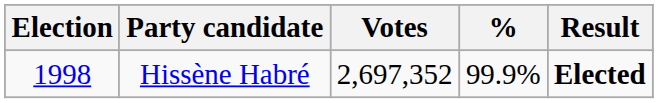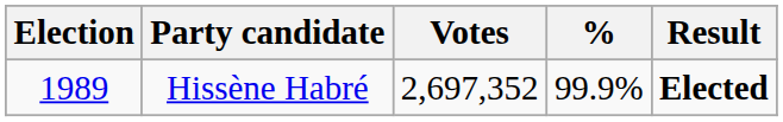Hissène Habré | Election: 1998 -> 1989
